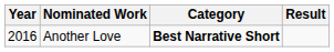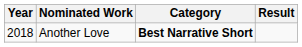Another Love | Year: 2016 -> 2018
